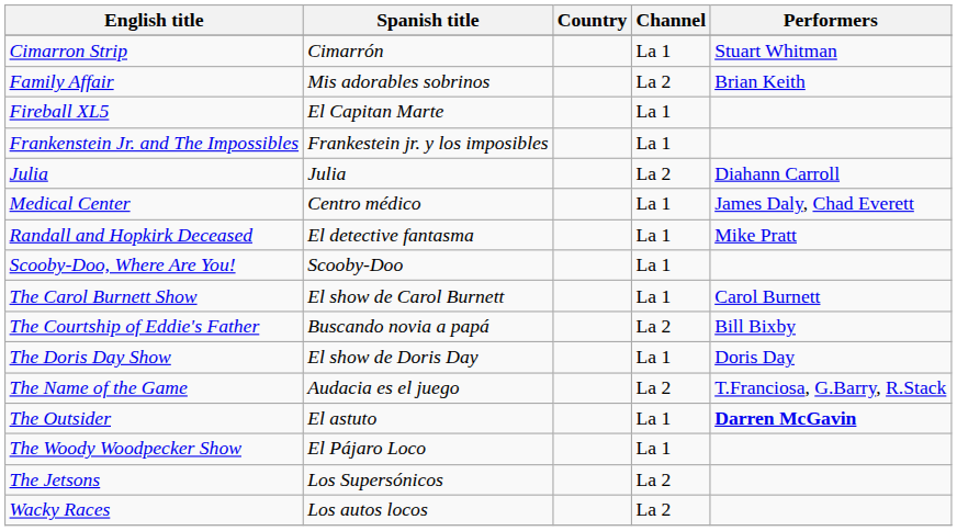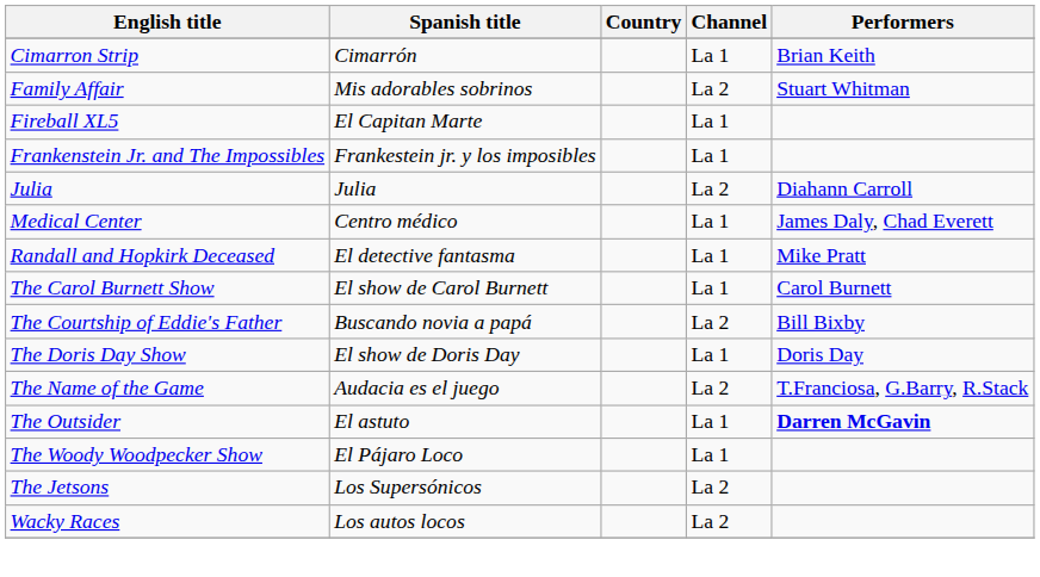Cimarron Strip | Performers: Stuart Whitman -> Brian Keith
Family Affair | Performers: Brian Keith -> Stuart Whitman
- row: Scooby-Doo, Where Are You! | Scooby-Doo | La 1
